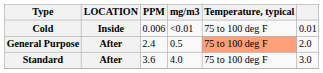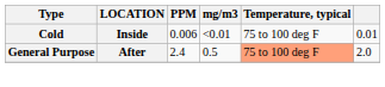- row: Standard | After | 3.6 | 4.0 | 75 to 100 deg F | 3.0
